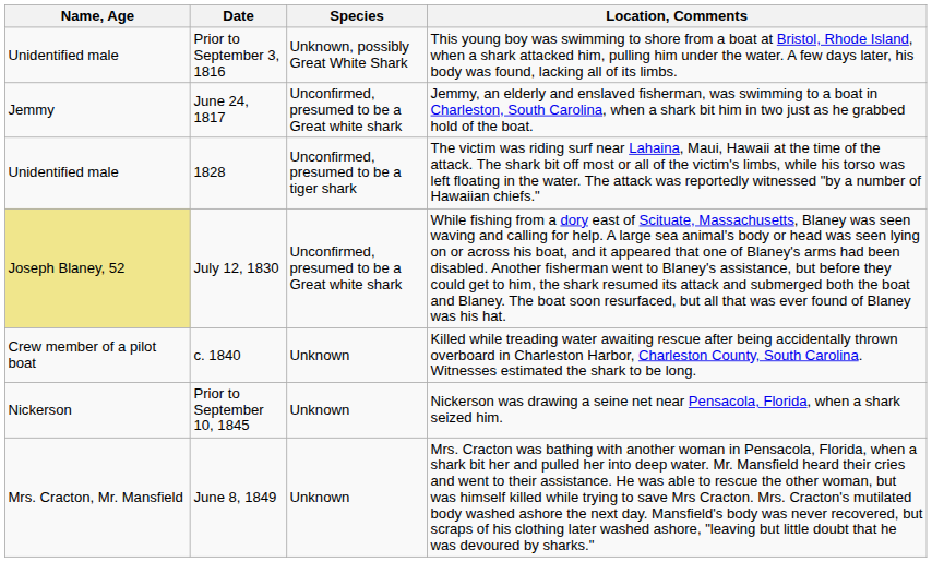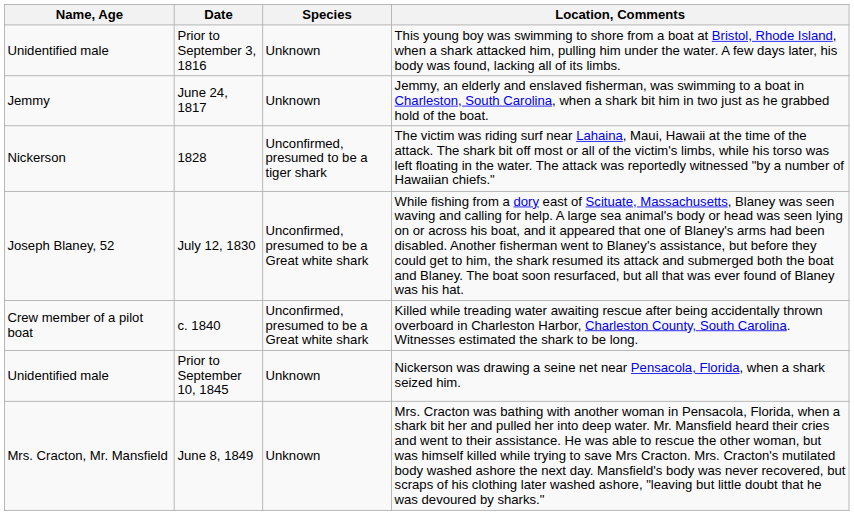Prior to September 3, 1816 | Species: Unknown, possibly Great White Shark -> Unknown
June 24, 1817 | Species: Unconfirmed, presumed to be a Great white shark -> Unknown
1828 | Name, Age: Unidentified male -> Nickerson
July 12, 1830 | Name, Age: khaki background -> no background
c. 1840 | Species: Unknown -> Unconfirmed, presumed to be a Great white shark
Prior to September 10, 1845 | Name, Age: Nickerson -> Unidentified male
